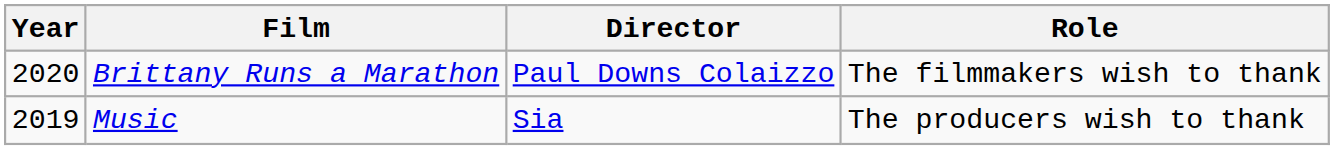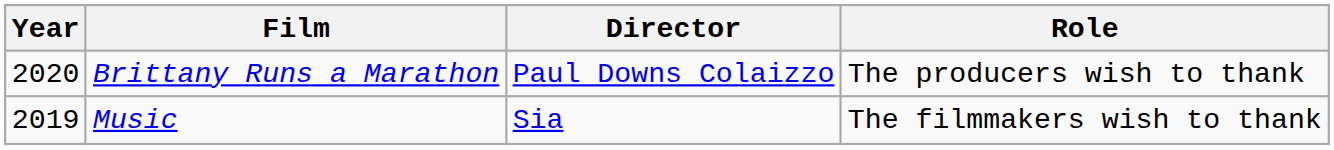Brittany Runs a Marathon | Role: The filmmakers wish to thank -> The producers wish to thank
Music | Role: The producers wish to thank -> The filmmakers wish to thank
